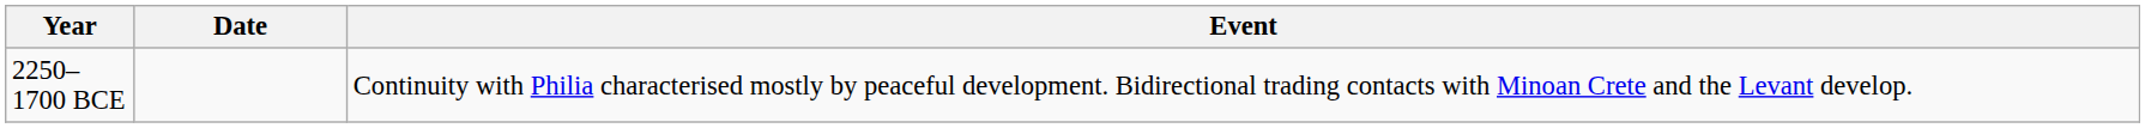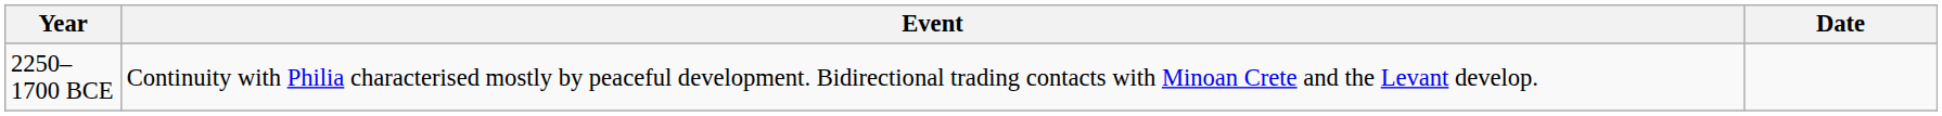columns swapped: Date <-> Event
